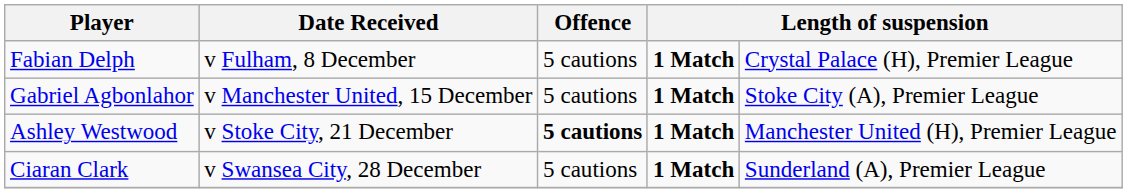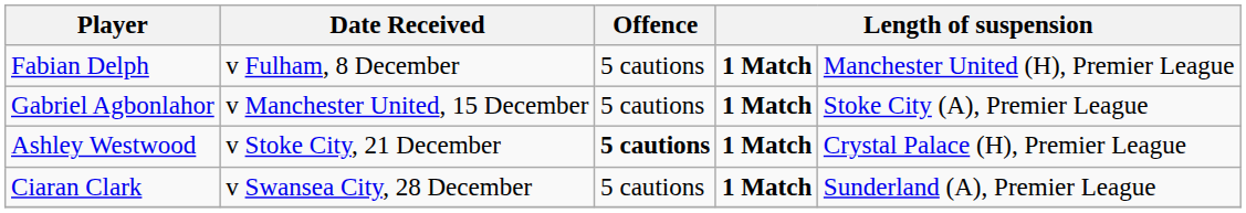Fabian Delph | column 5: Crystal Palace (H), Premier League -> Manchester United (H), Premier League
Ashley Westwood | column 5: Manchester United (H), Premier League -> Crystal Palace (H), Premier League
